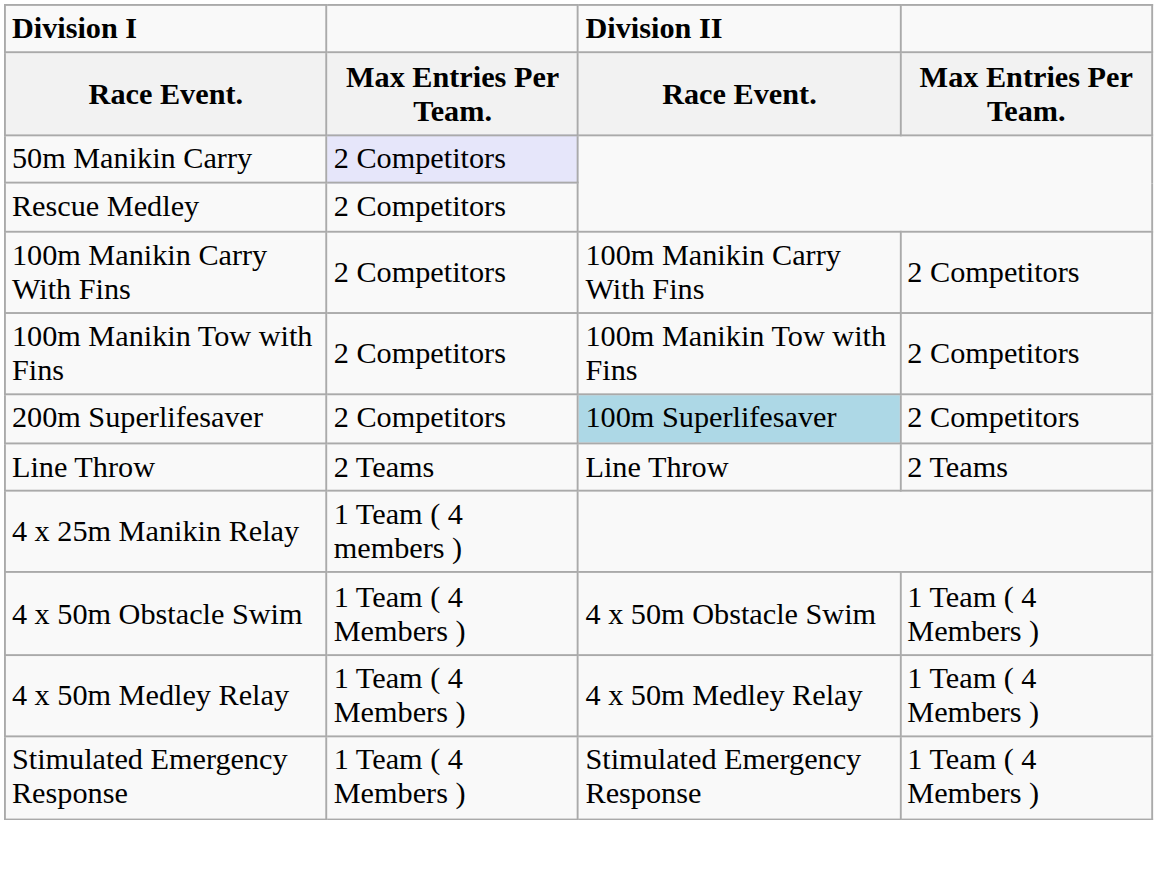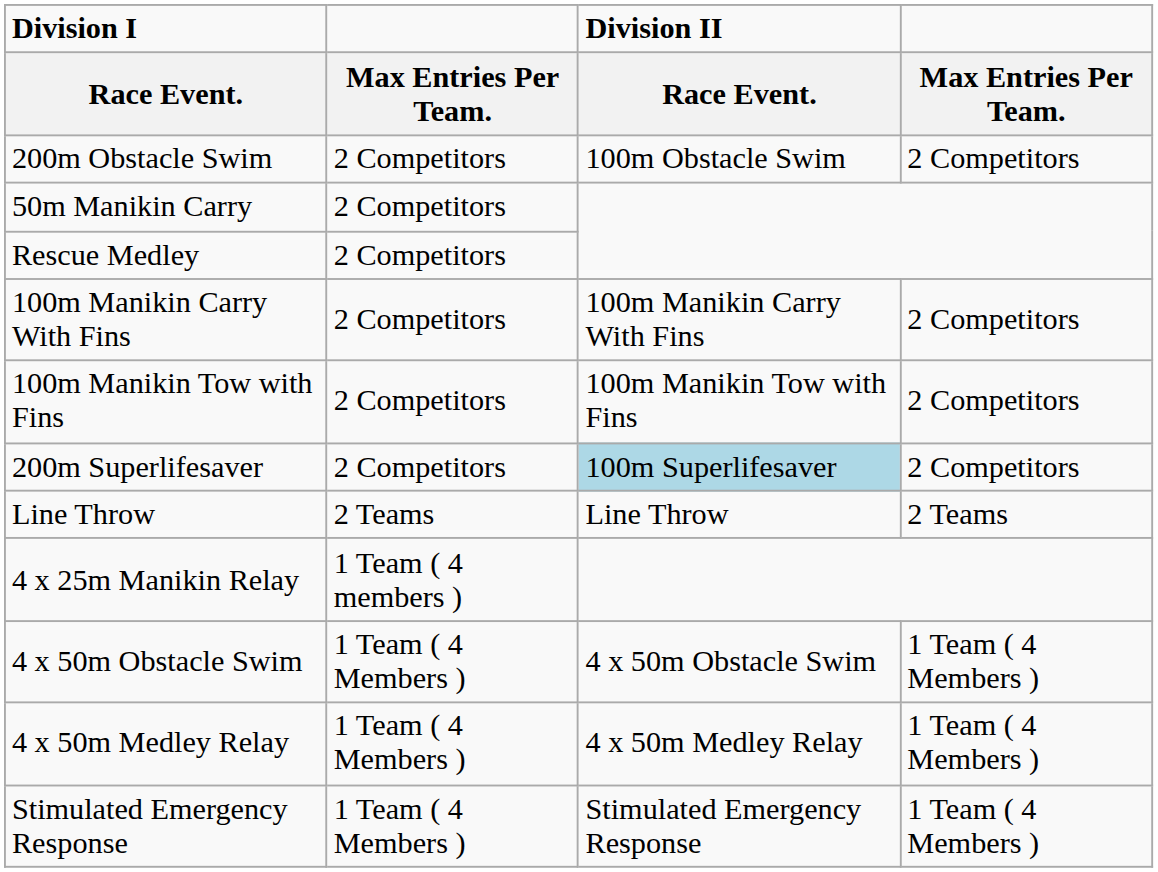+ row: 200m Obstacle Swim | 2 Competitors | 100m Obstacle Swim | 2 Competitors
50m Manikin Carry | column 2: lavender background -> no background
